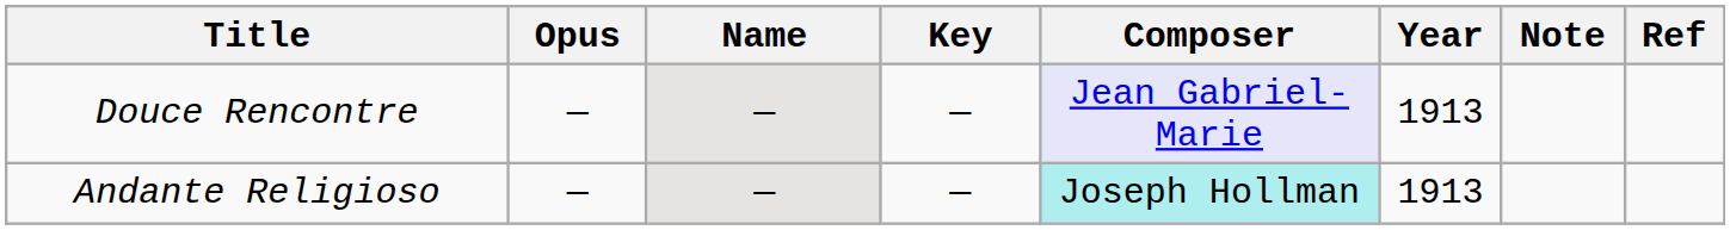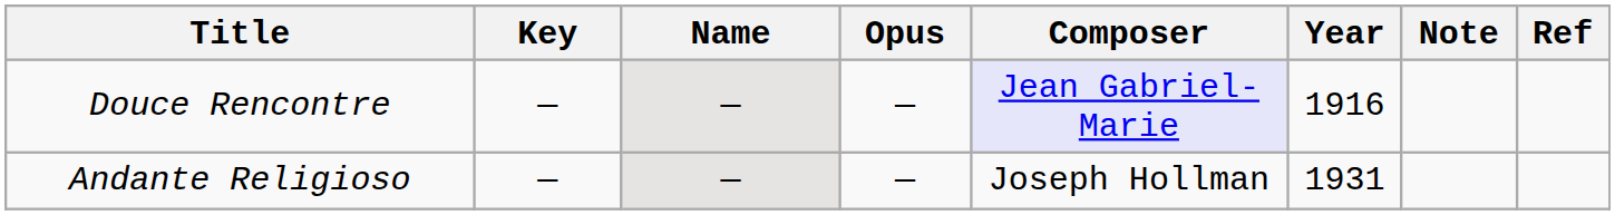columns swapped: Opus <-> Key
Douce Rencontre | Year: 1913 -> 1916
Andante Religioso | Composer: paleturquoise background -> no background
Andante Religioso | Year: 1913 -> 1931
